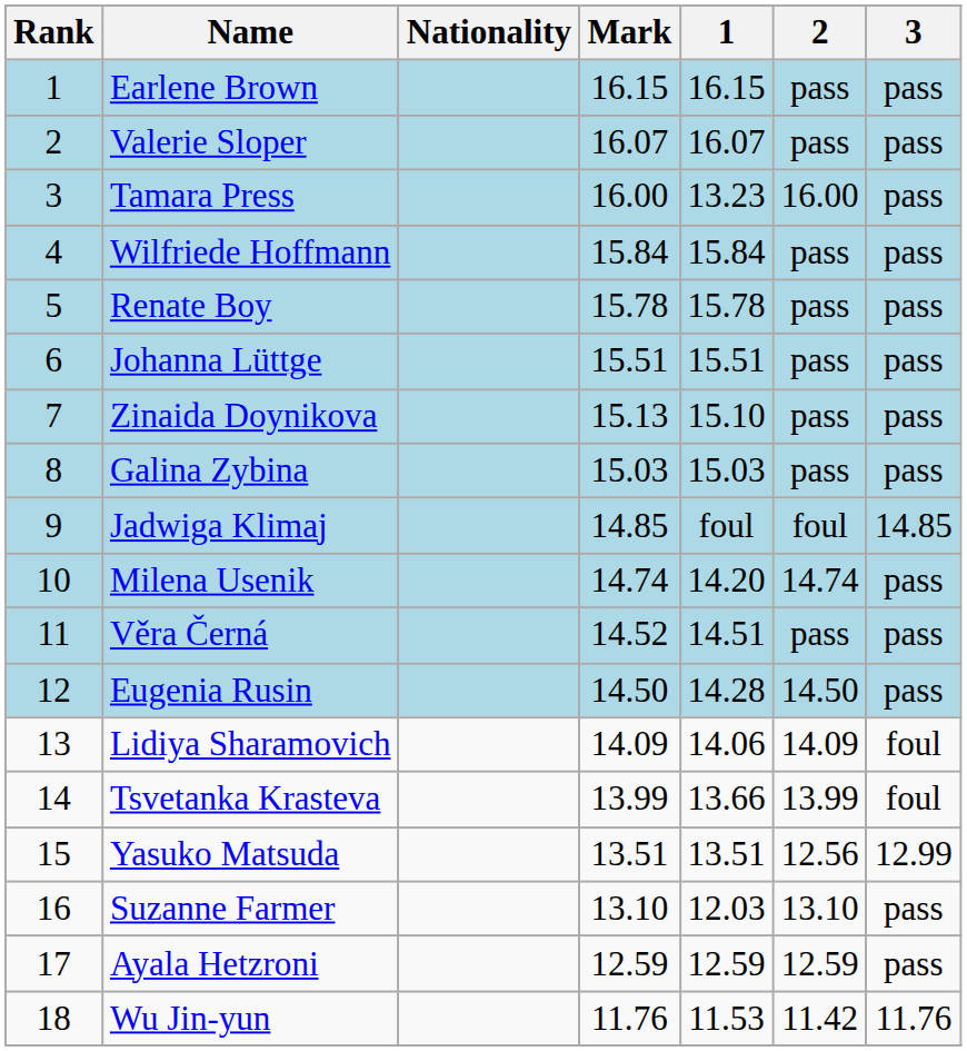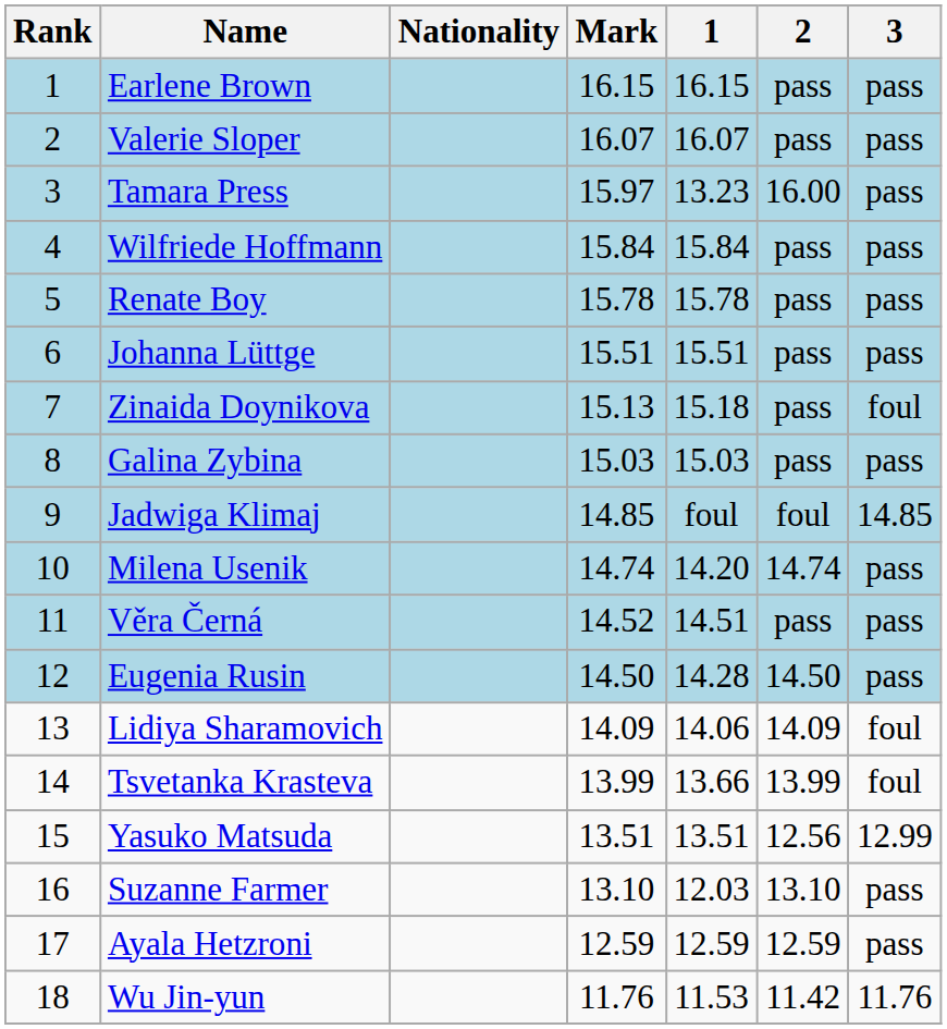Tamara Press | Mark: 16.00 -> 15.97
Zinaida Doynikova | 1: 15.10 -> 15.18
Zinaida Doynikova | 3: pass -> foul
